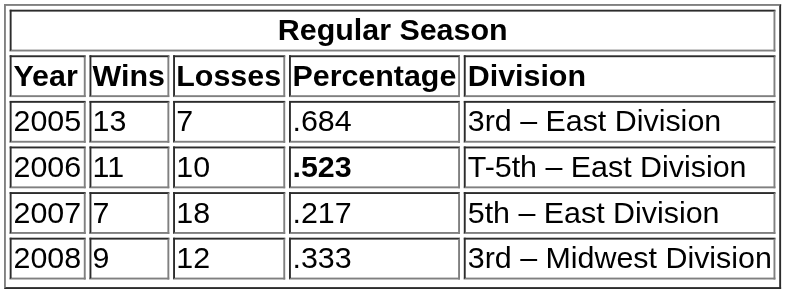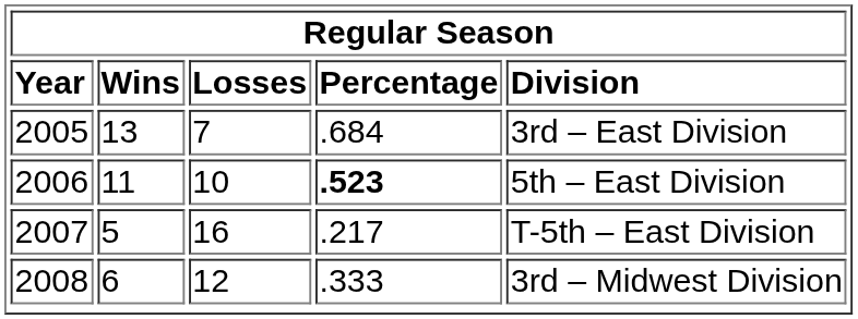2006 | column 5: T-5th – East Division -> 5th – East Division
2007 | column 2: 7 -> 5
2007 | column 3: 18 -> 16
2007 | column 5: 5th – East Division -> T-5th – East Division
2008 | column 2: 9 -> 6
